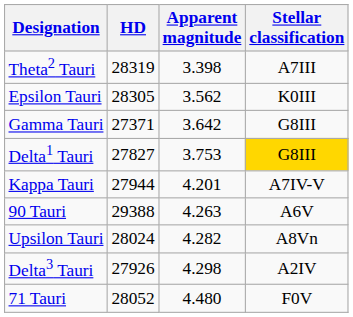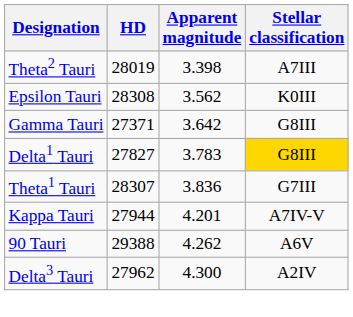Theta2 Tauri | HD: 28319 -> 28019
Epsilon Tauri | HD: 28305 -> 28308
Delta1 Tauri | Apparent magnitude: 3.753 -> 3.783
+ row: Theta1 Tauri | 28307 | 3.836 | G7III
90 Tauri | Apparent magnitude: 4.263 -> 4.262
- row: Upsilon Tauri | 28024 | 4.282 | A8Vn
Delta3 Tauri | HD: 27926 -> 27962
Delta3 Tauri | Apparent magnitude: 4.298 -> 4.300
- row: 71 Tauri | 28052 | 4.480 | F0V
